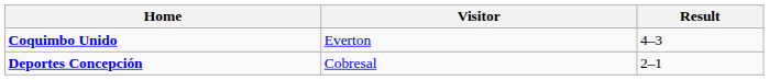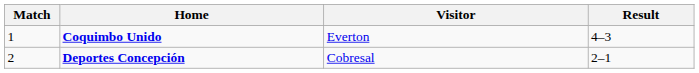+ column: Match | 1 | 2
